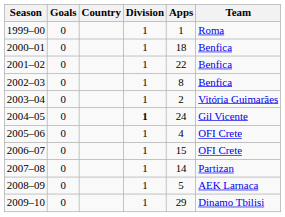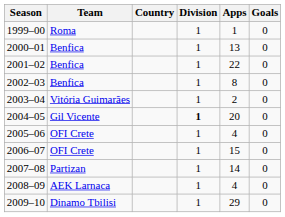columns swapped: Team <-> Goals
2000–01 | Apps: 18 -> 13
2004–05 | Apps: 24 -> 20
2008–09 | Apps: 5 -> 4
